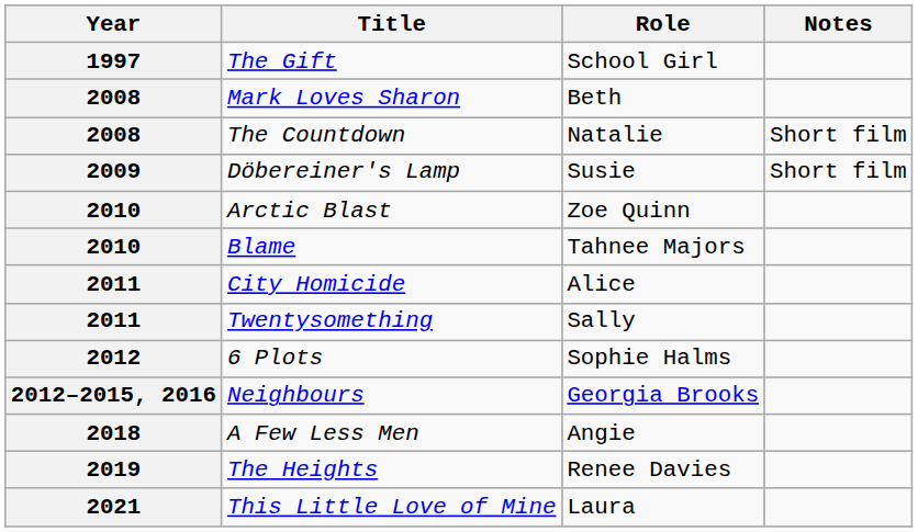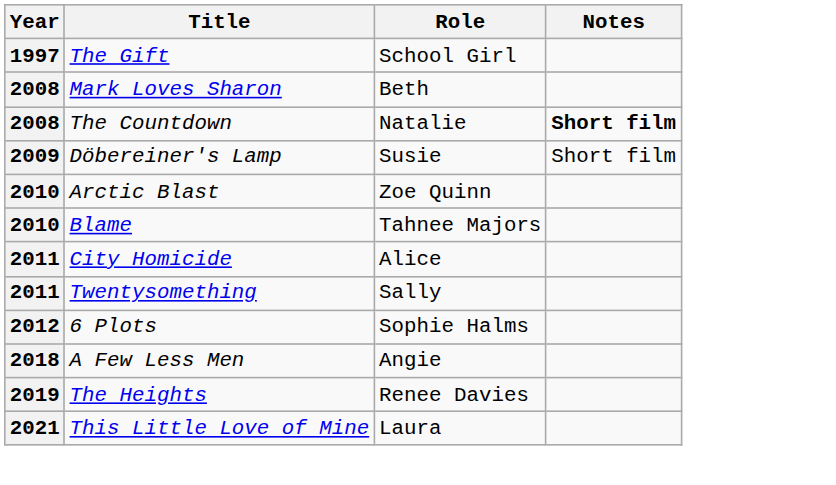The Countdown | Notes: normal -> bold
- row: 2012–2015, 2016 | Neighbours | Georgia Brooks
